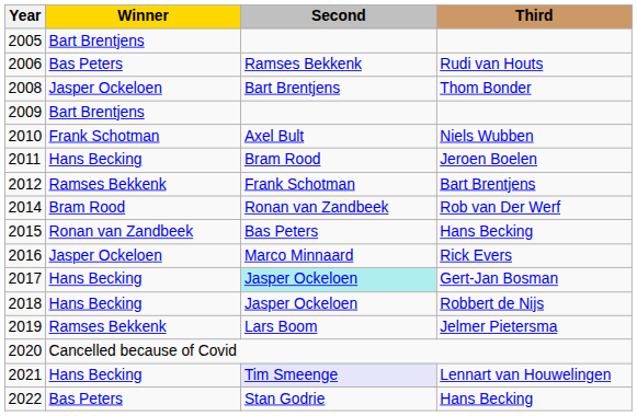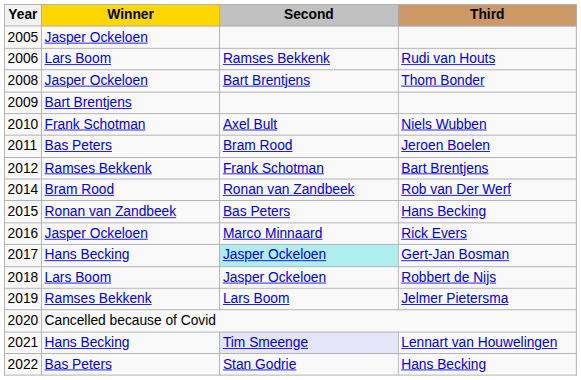2005 | Winner: Bart Brentjens -> Jasper Ockeloen
2006 | Winner: Bas Peters -> Lars Boom
2011 | Winner: Hans Becking -> Bas Peters
2018 | Winner: Hans Becking -> Lars Boom
